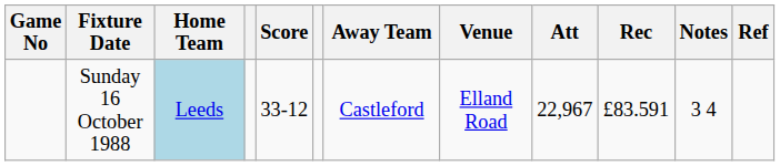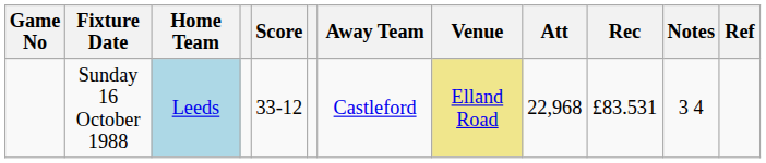Sunday 16 October 1988 | Venue: no background -> khaki background
Sunday 16 October 1988 | Att: 22,967 -> 22,968
Sunday 16 October 1988 | Rec: £83.591 -> £83.531
